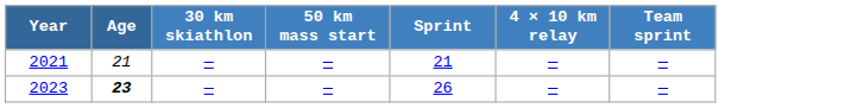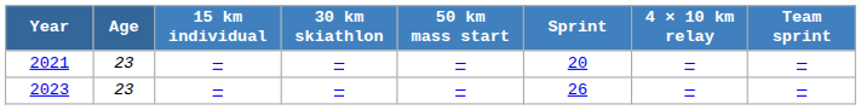+ column: 15 km individual | — | —
2021 | Age: 21 -> 23
2021 | Sprint: 21 -> 20
2023 | Age: bold -> normal
